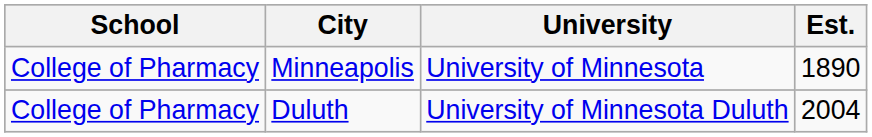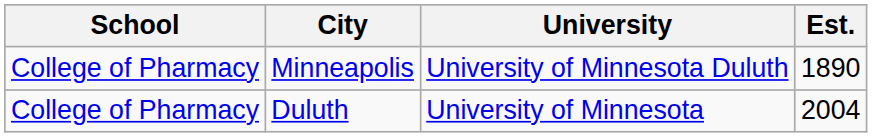Minneapolis | University: University of Minnesota -> University of Minnesota Duluth
Duluth | University: University of Minnesota Duluth -> University of Minnesota
